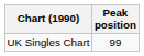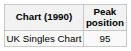UK Singles Chart | Peak position: 99 -> 95
